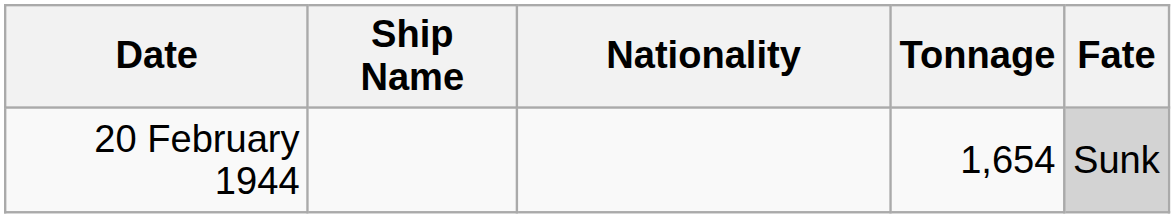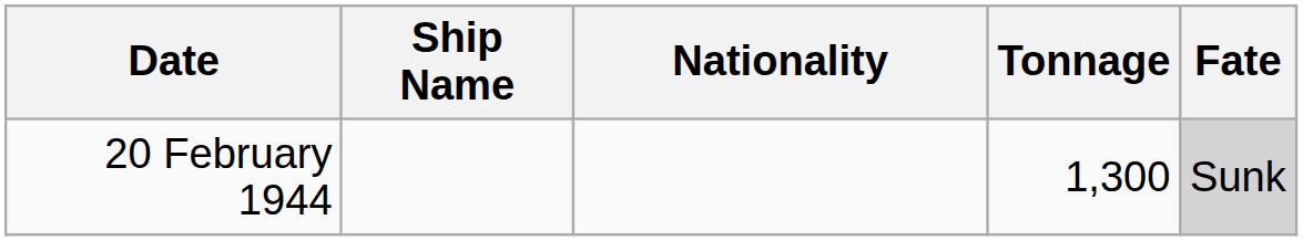20 February 1944 | Tonnage: 1,654 -> 1,300
